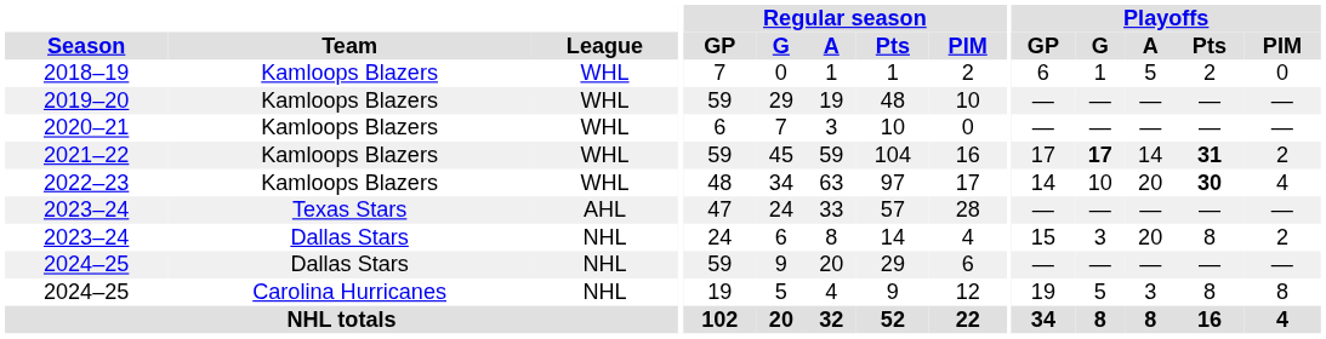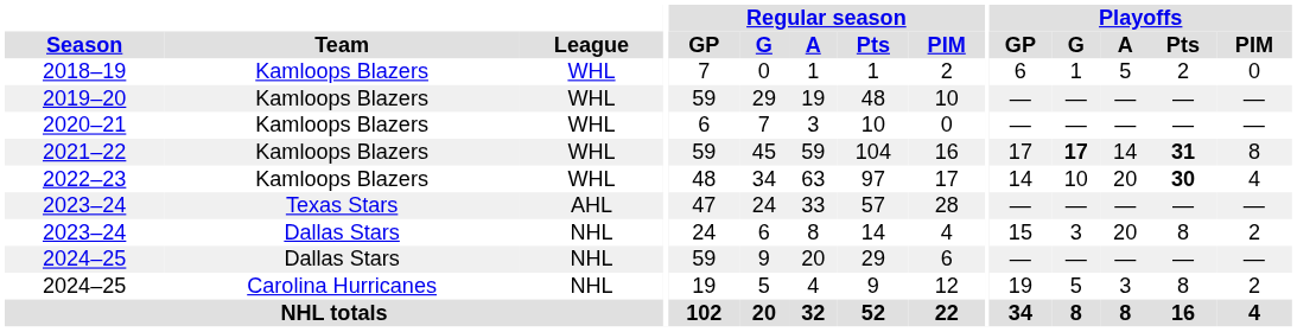2021–22 | Playoffs / PIM: 2 -> 8
2024–25 / Carolina Hurricanes | Playoffs / PIM: 8 -> 2
